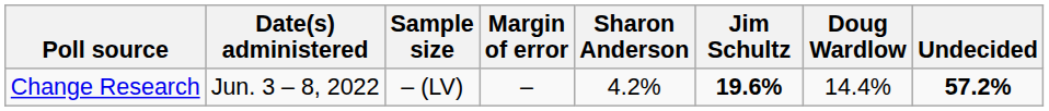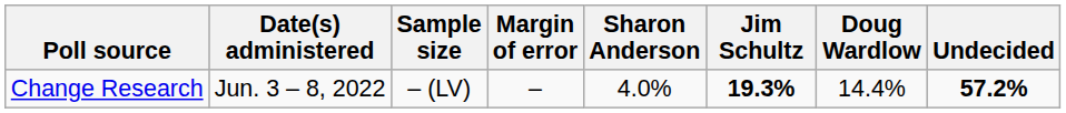Change Research | Sharon Anderson: 4.2% -> 4.0%
Change Research | Jim Schultz: 19.6% -> 19.3%
